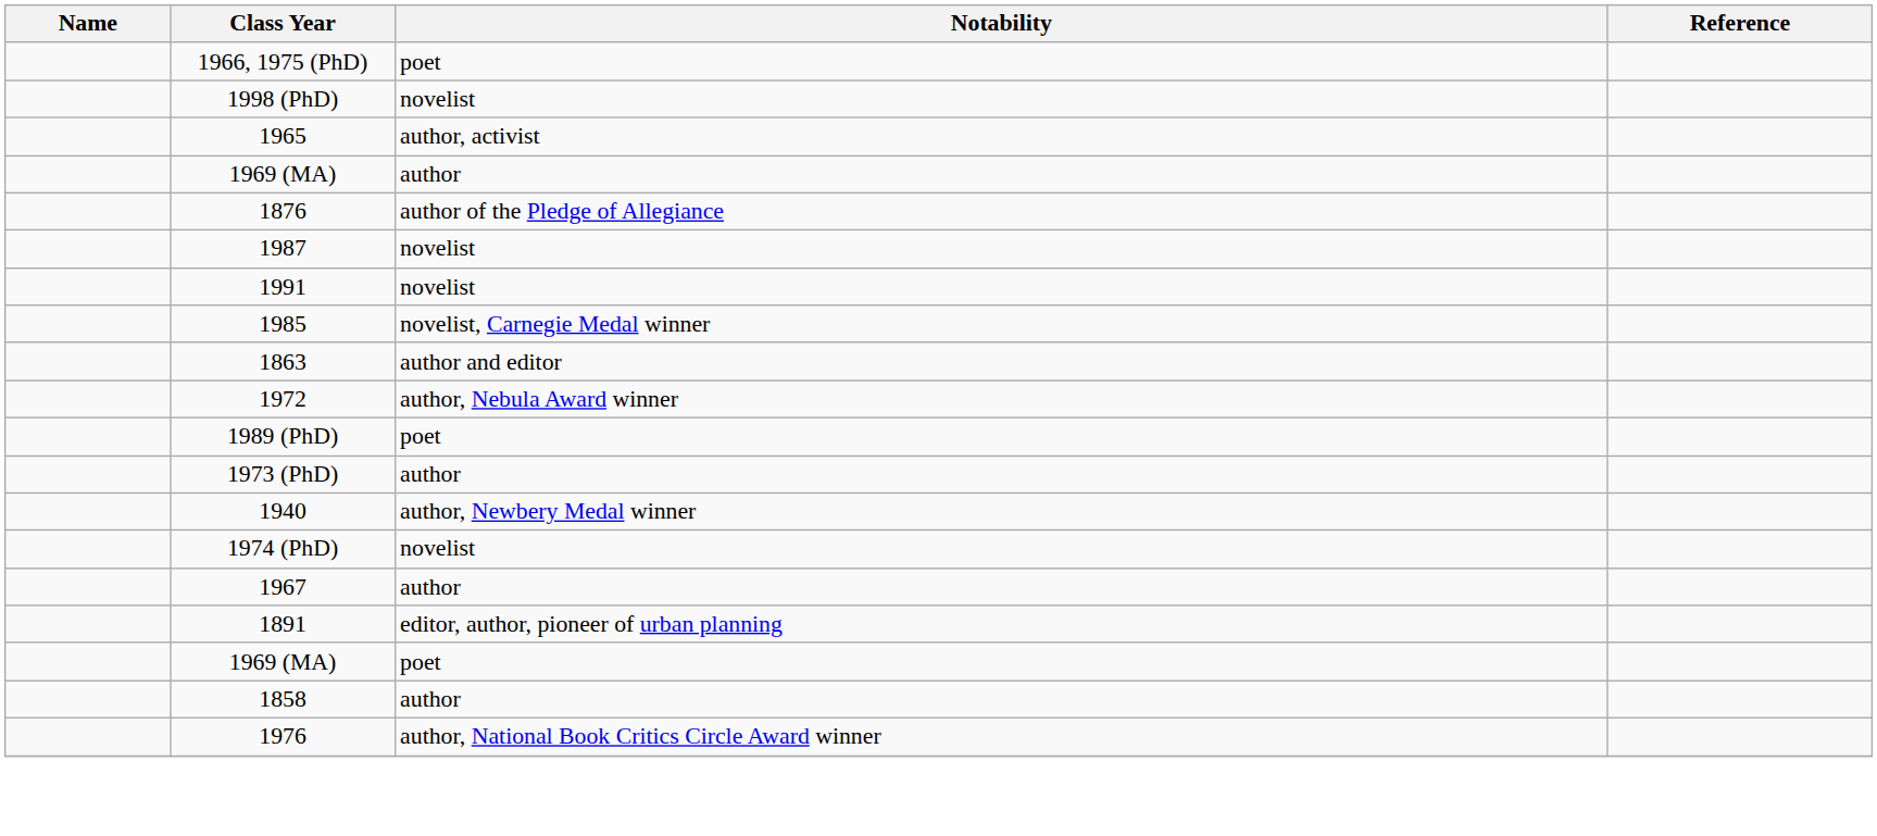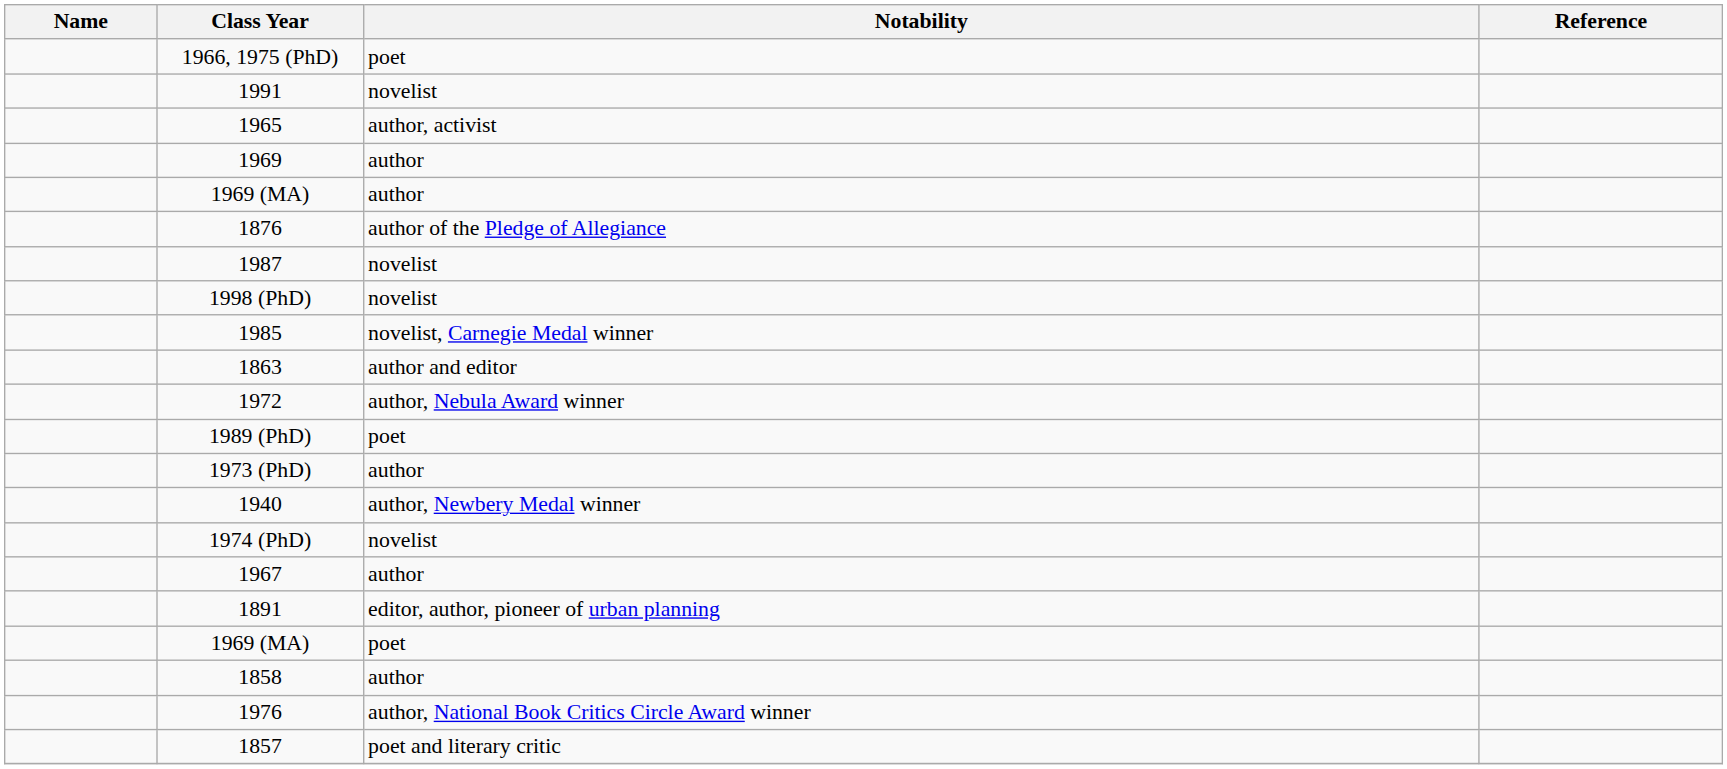rows swapped: 1991 <-> 1998 (PhD)
+ row: 1969 | author
+ row: 1857 | poet and literary critic
